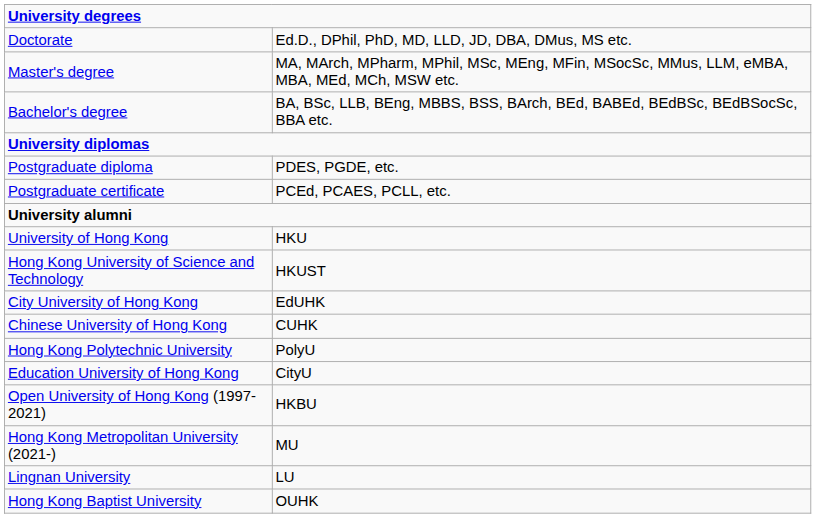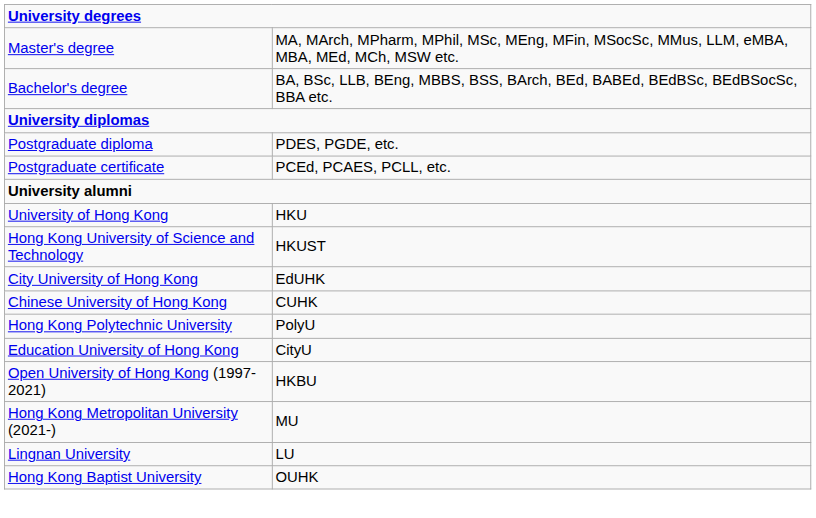- row: Doctorate | Ed.D., DPhil, PhD, MD, LLD, JD, DBA, DMus, MS etc.
